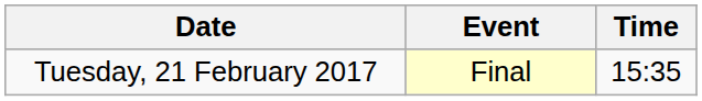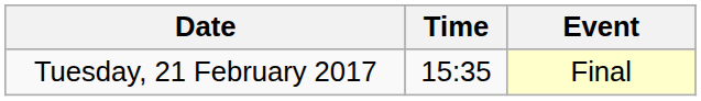columns swapped: Time <-> Event
